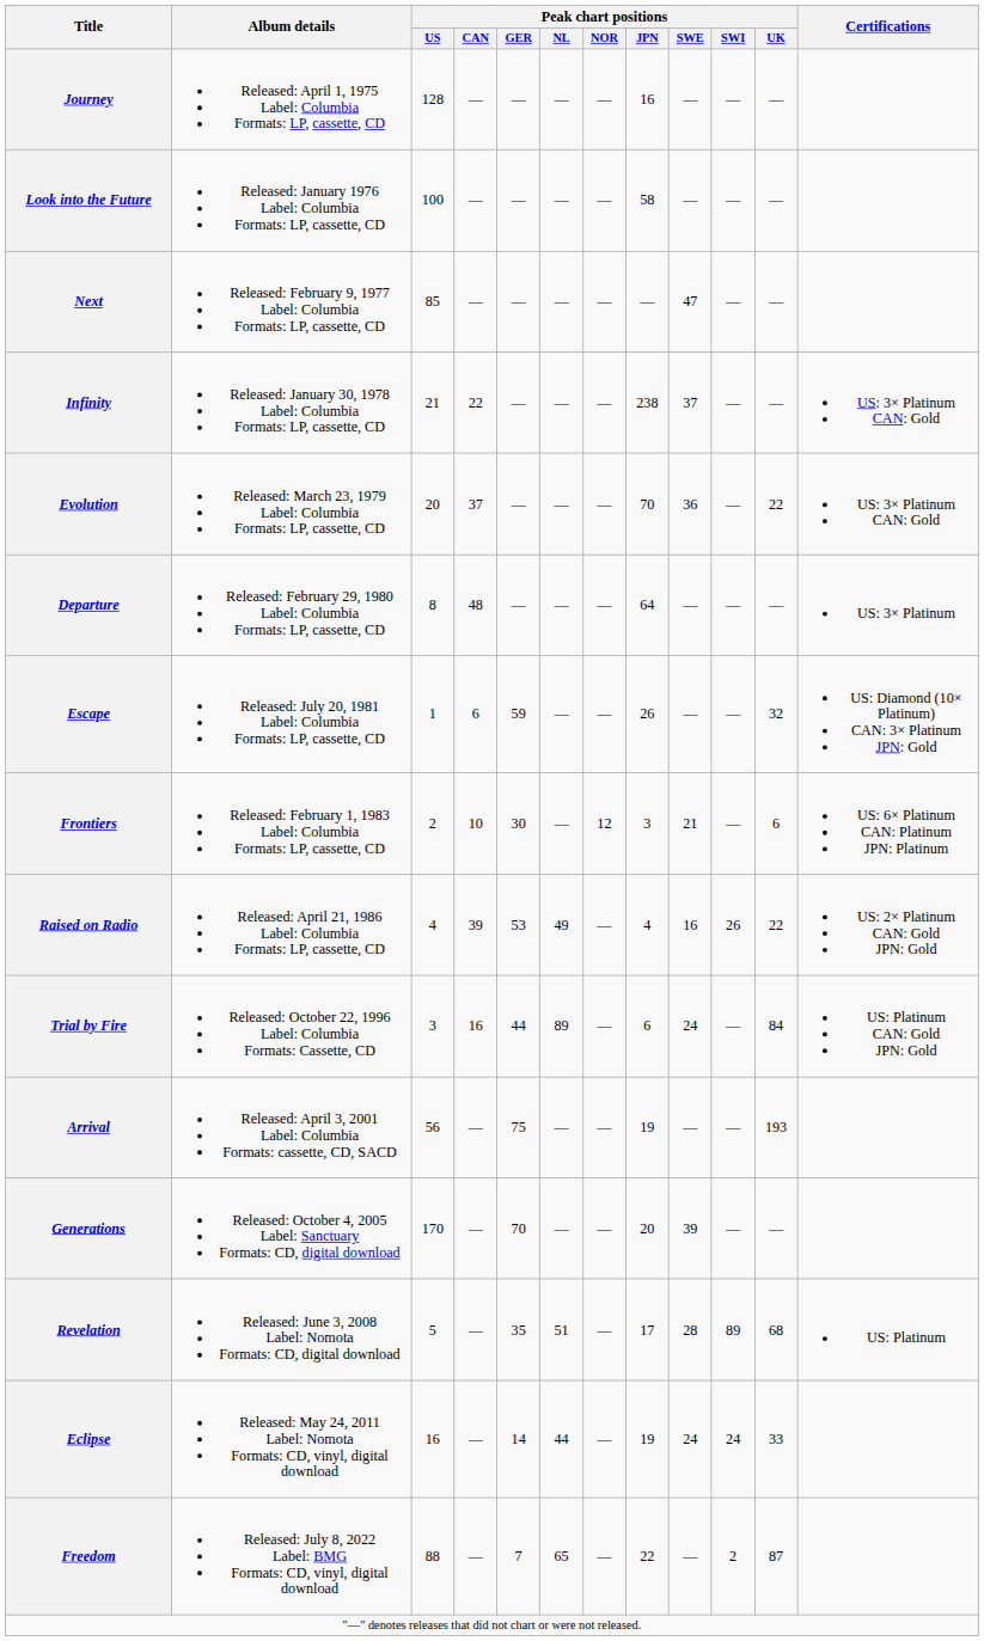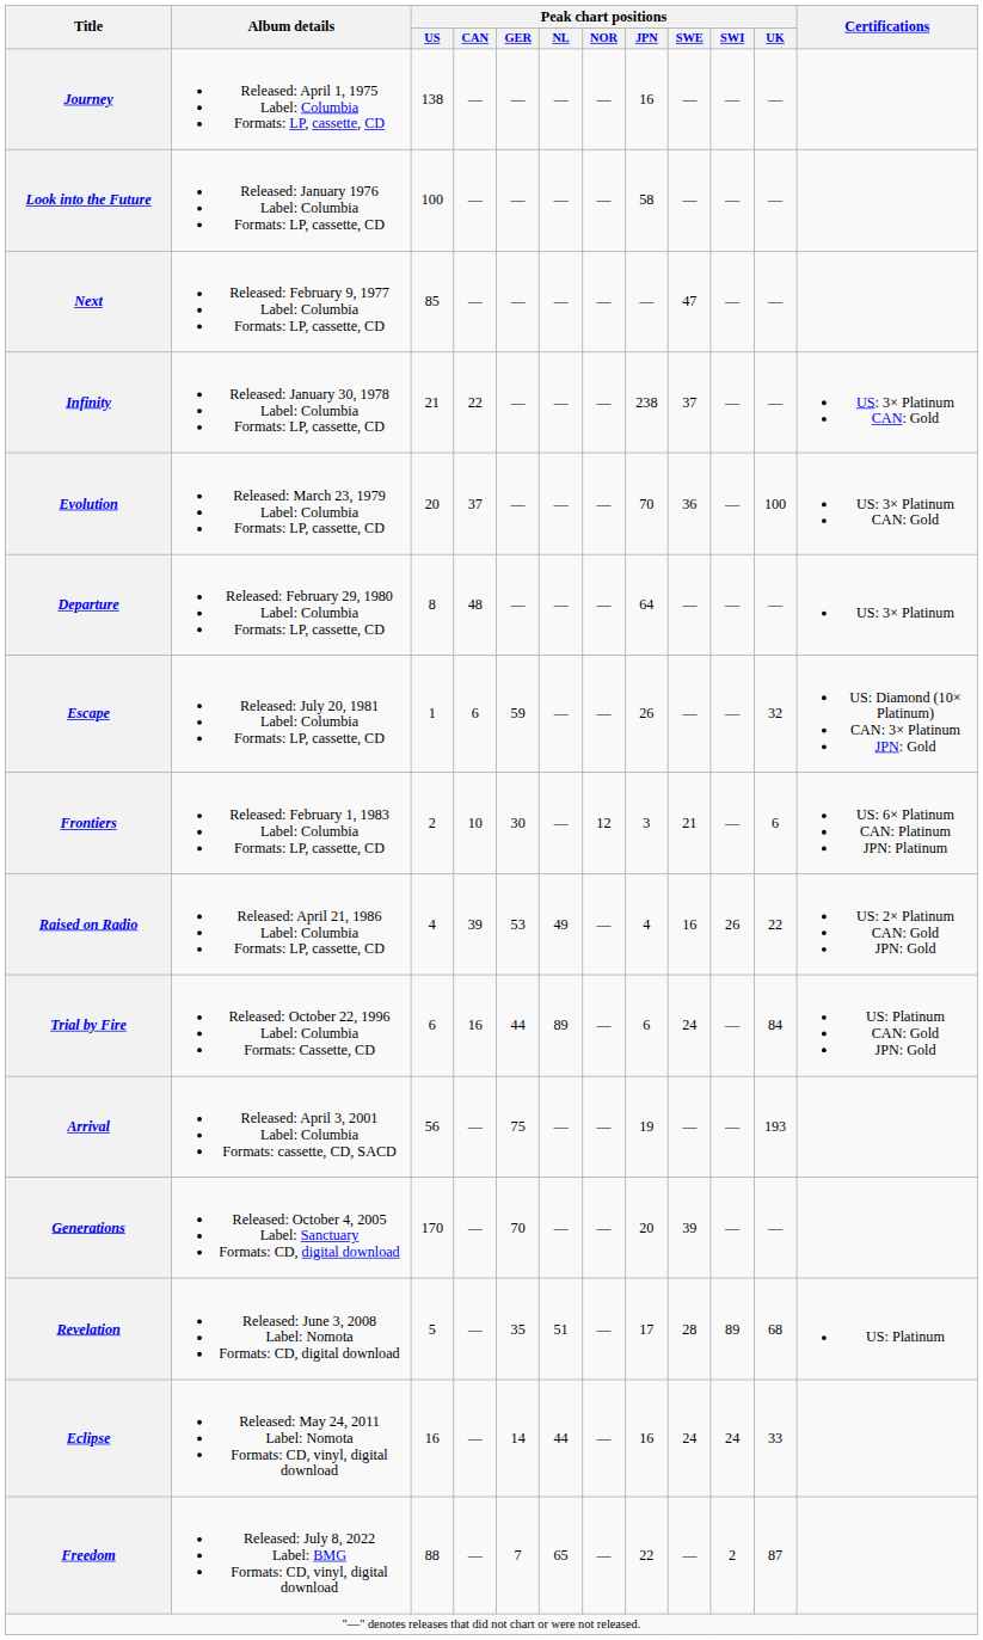Journey | Peak chart positions / US: 128 -> 138
Evolution | Peak chart positions / UK: 22 -> 100
Trial by Fire | Peak chart positions / US: 3 -> 6
Eclipse | Peak chart positions / JPN: 19 -> 16
